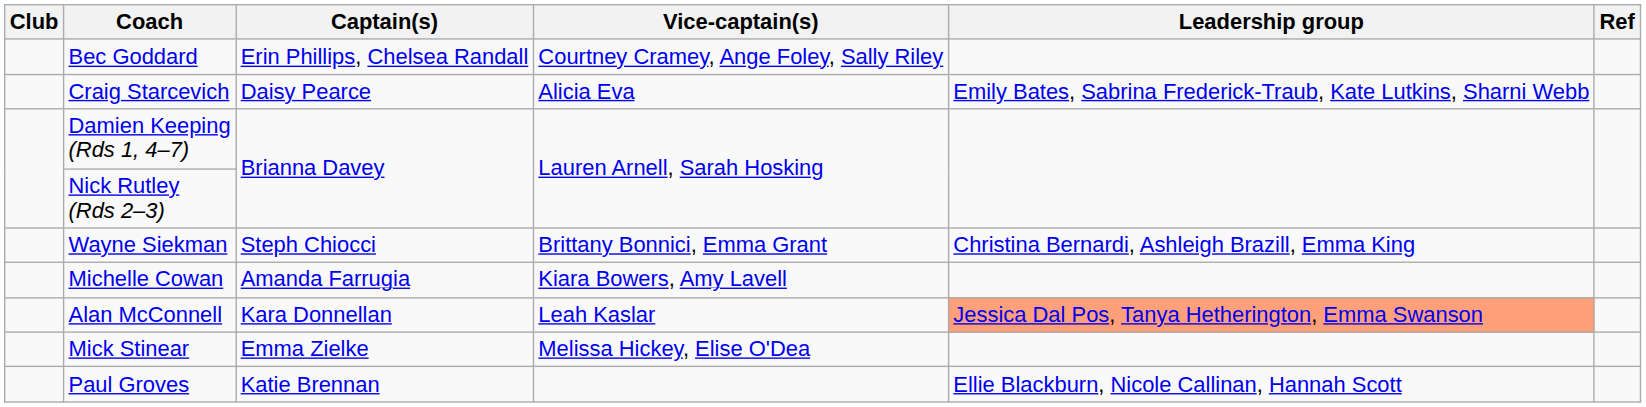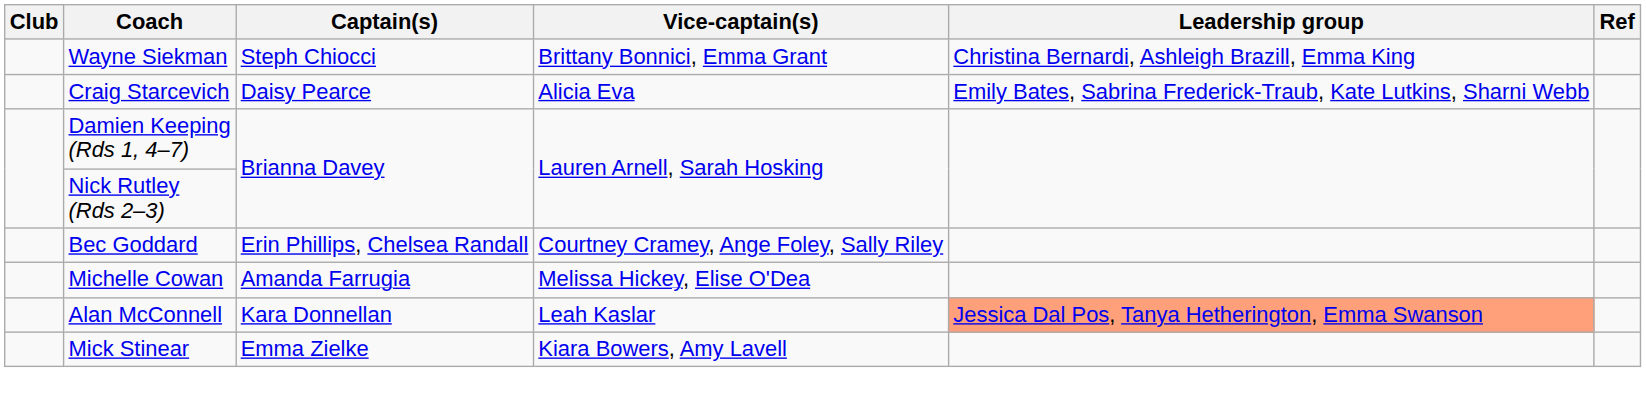rows swapped: Bec Goddard <-> Wayne Siekman
Michelle Cowan | Vice-captain(s): Kiara Bowers, Amy Lavell -> Melissa Hickey, Elise O'Dea
Mick Stinear | Vice-captain(s): Melissa Hickey, Elise O'Dea -> Kiara Bowers, Amy Lavell
- row: Paul Groves | Katie Brennan | Ellie Blackburn, Nicole Callinan, Hannah Scott
